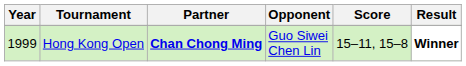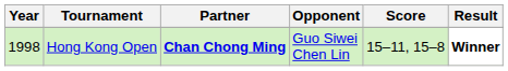Hong Kong Open | Year: 1999 -> 1998
